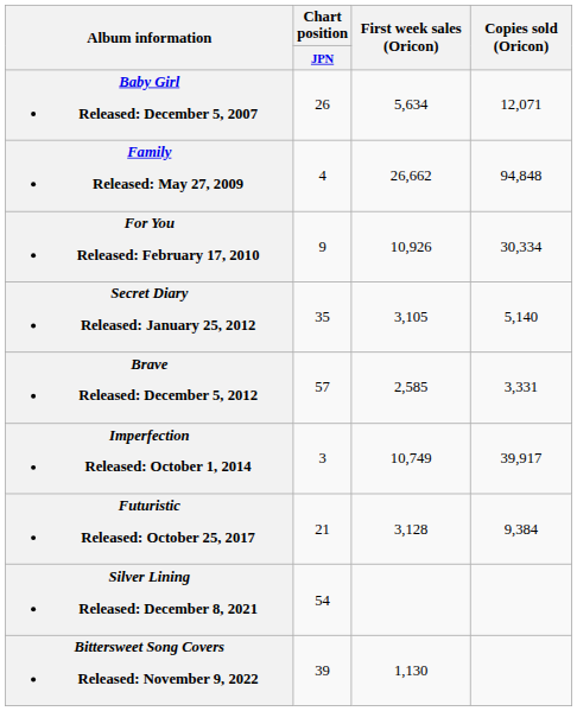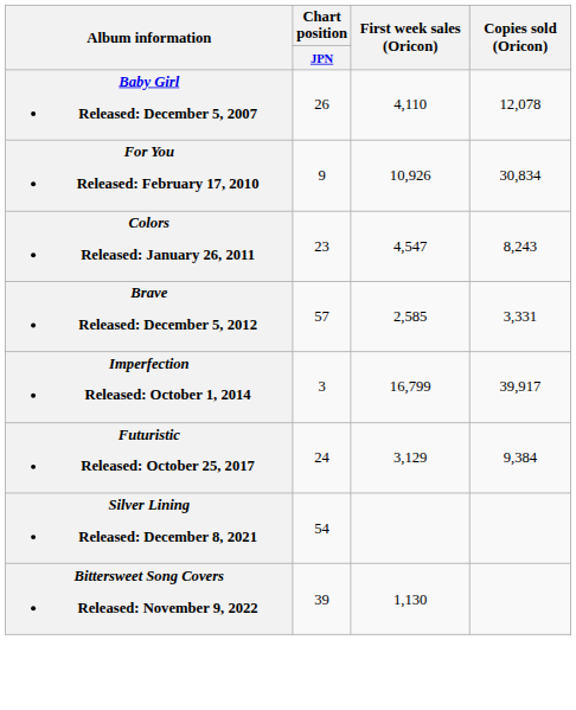Baby Girl Released: December 5, 2007 | First week sales (Oricon): 5,634 -> 4,110
Baby Girl Released: December 5, 2007 | Copies sold (Oricon): 12,071 -> 12,078
- row: Family Released: May 27, 2009 | 4 | 26,662 | 94,848
For You Released: February 17, 2010 | Copies sold (Oricon): 30,334 -> 30,834
+ row: Colors Released: January 26, 2011 | 23 | 4,547 | 8,243
- row: Secret Diary Released: January 25, 2012 | 35 | 3,105 | 5,140
Imperfection Released: October 1, 2014 | First week sales (Oricon): 10,749 -> 16,799
Futuristic Released: October 25, 2017 | Chart position / JPN: 21 -> 24
Futuristic Released: October 25, 2017 | First week sales (Oricon): 3,128 -> 3,129
